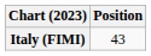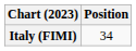Italy (FIMI) | Position: 43 -> 34
